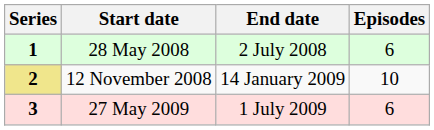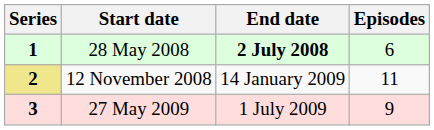28 May 2008 | End date: normal -> bold
12 November 2008 | Episodes: 10 -> 11
27 May 2009 | Episodes: 6 -> 9
